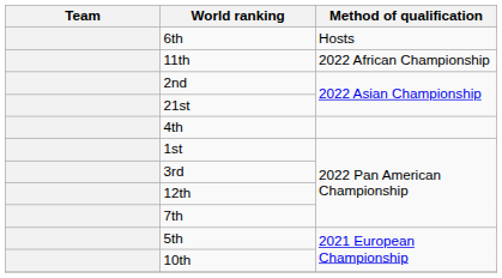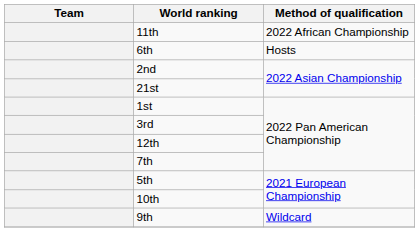rows swapped: 6th <-> 11th
- row: 4th
+ row: 9th | Wildcard
